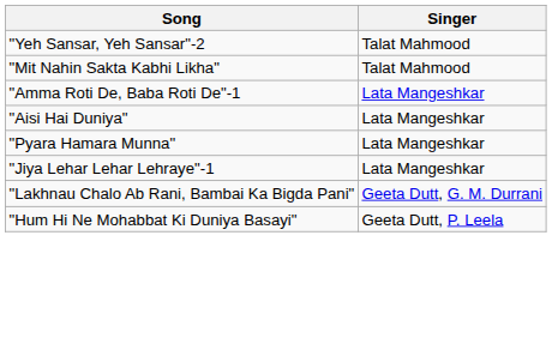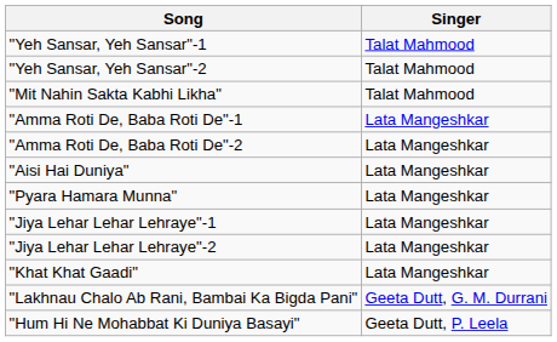+ row: "Yeh Sansar, Yeh Sansar"-1 | Talat Mahmood
+ row: "Amma Roti De, Baba Roti De"-2 | Lata Mangeshkar
+ row: "Jiya Lehar Lehar Lehraye"-2 | Lata Mangeshkar
+ row: "Khat Khat Gaadi" | Lata Mangeshkar
